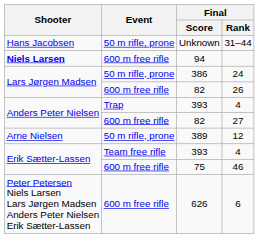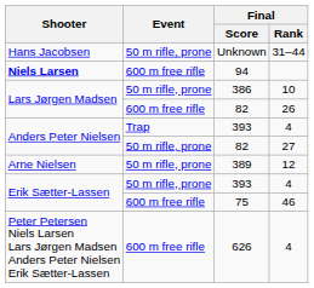386 | Final / Rank: 24 -> 10
Anders Peter Nielsen / 82 | Event: 600 m free rifle -> 50 m rifle, prone
Erik Sætter-Lassen / 393 | Event: Team free rifle -> 50 m rifle, prone
626 | Final / Rank: 6 -> 4
